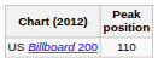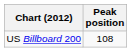US Billboard 200 | Peak position: 110 -> 108
